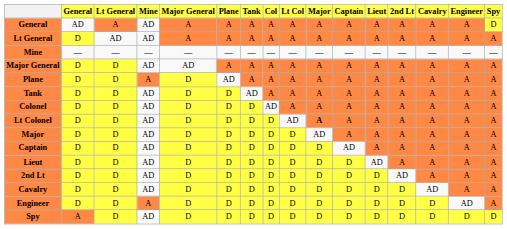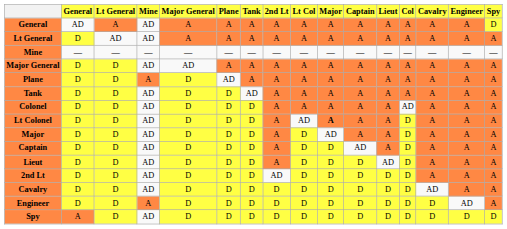columns swapped: Col <-> 2nd Lt
